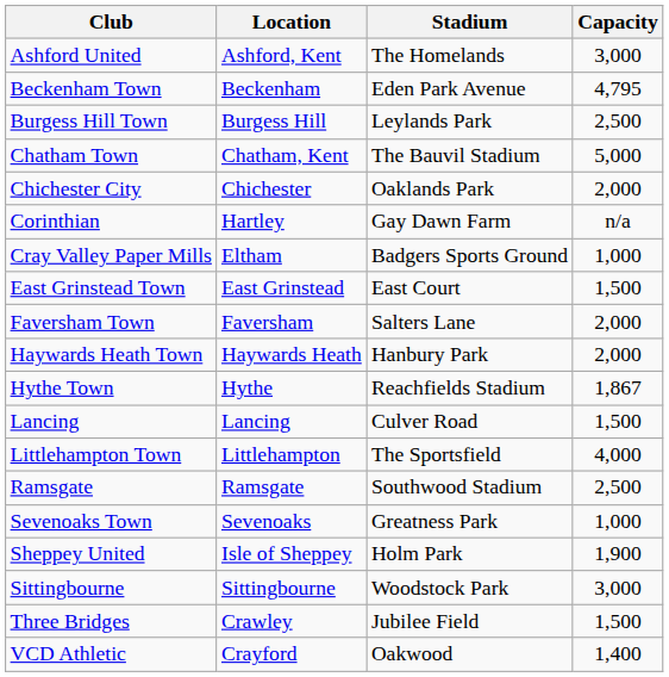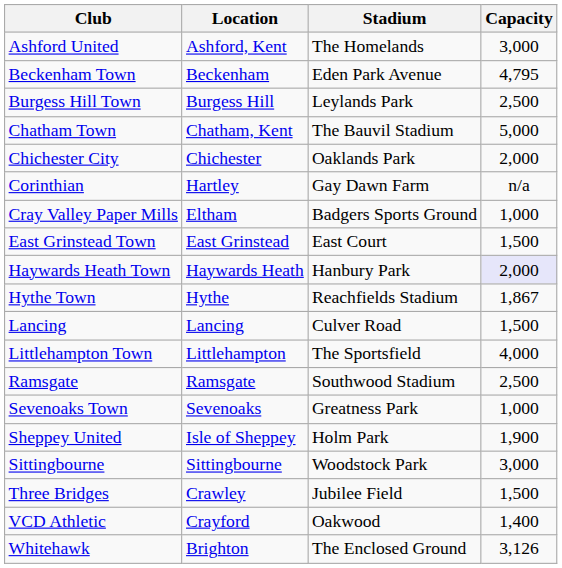- row: Faversham Town | Faversham | Salters Lane | 2,000
Haywards Heath Town | Capacity: no background -> lavender background
+ row: Whitehawk | Brighton | The Enclosed Ground | 3,126
